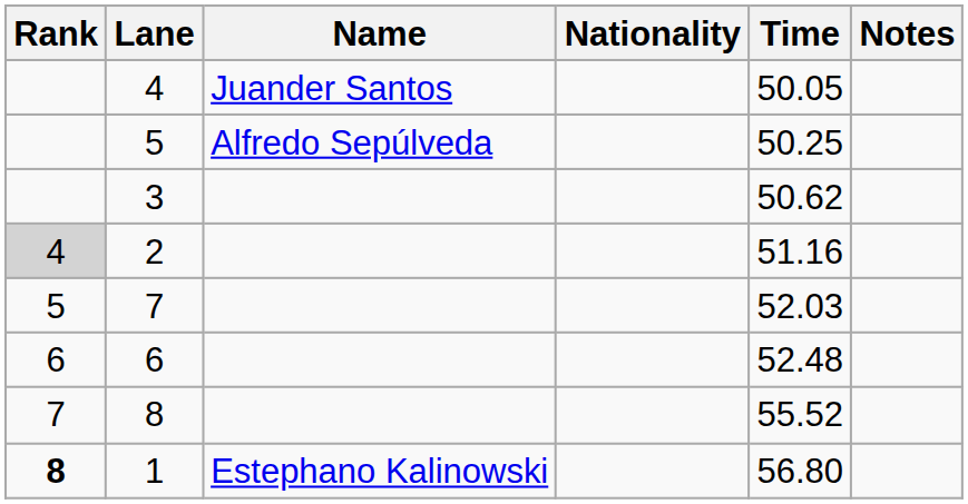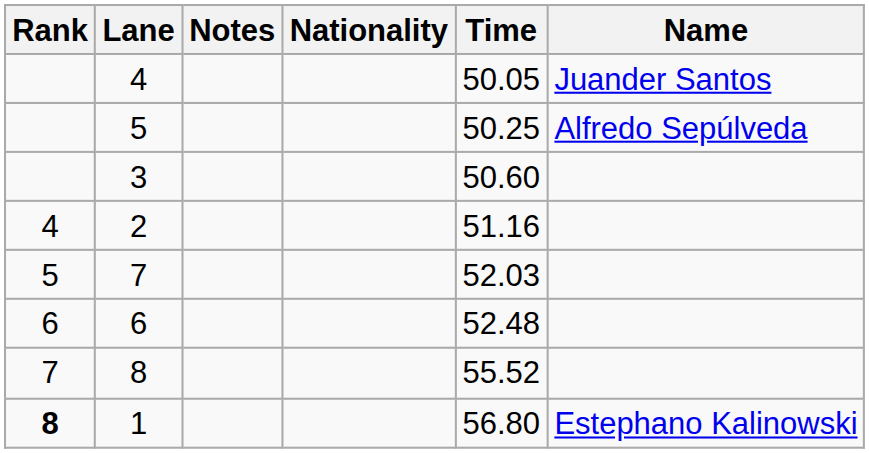columns swapped: Name <-> Notes
3 | Time: 50.62 -> 50.60
2 | Rank: lightgrey background -> no background
